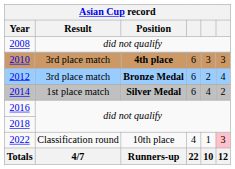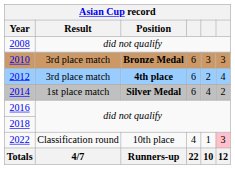2010 | Asian Cup record / Position: 4th place -> Bronze Medal
2012 | Asian Cup record / Position: Bronze Medal -> 4th place
